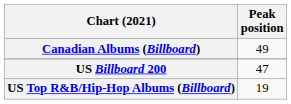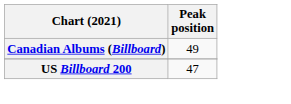- row: US Top R&B/Hip-Hop Albums (Billboard) | 19
